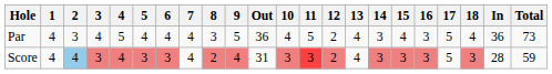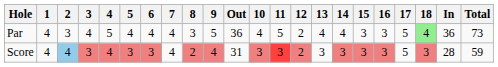Par | 14: 3 -> 4
Par | 15: 4 -> 3
Par | 18: no background -> lightgreen background
Score | 13: 4 -> 3
